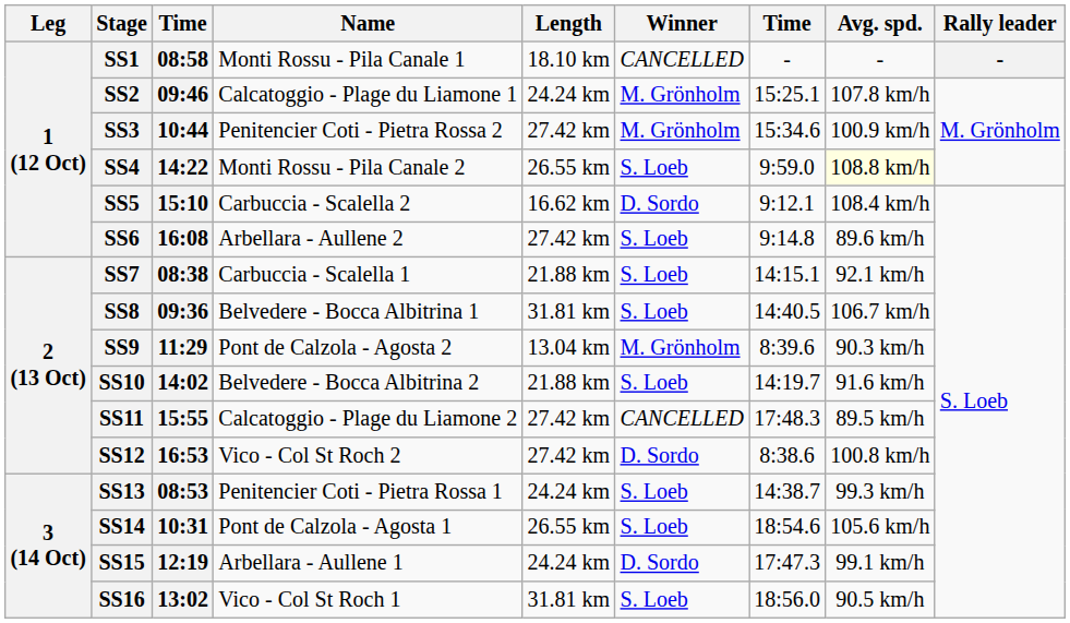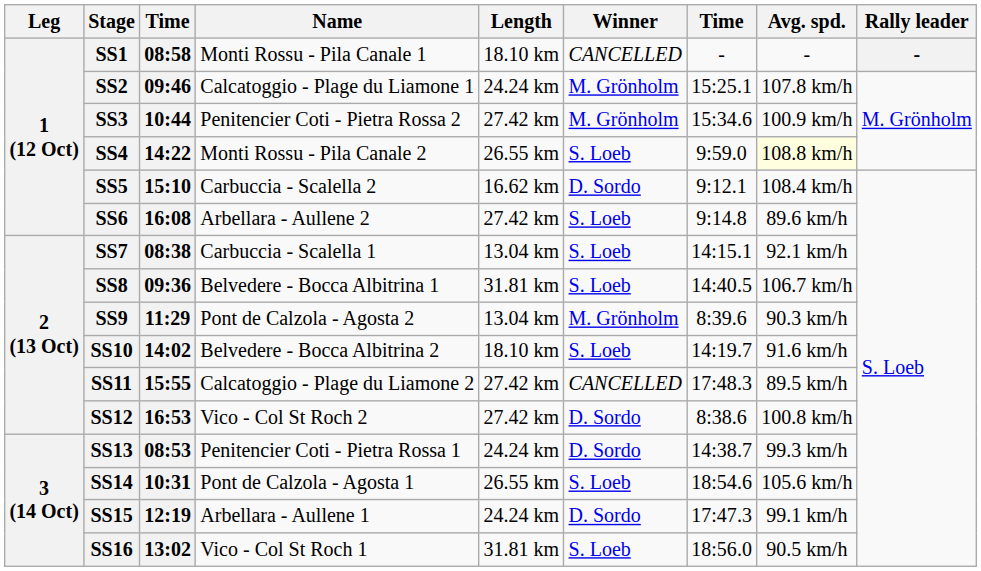SS7 | Length: 21.88 km -> 13.04 km
SS10 | Length: 21.88 km -> 18.10 km
SS13 | Winner: S. Loeb -> D. Sordo
